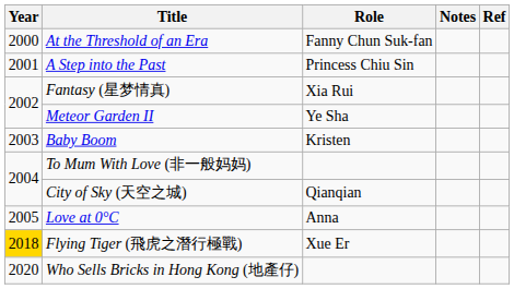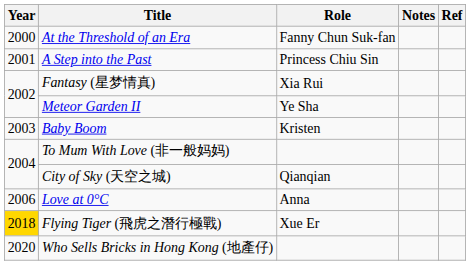Love at 0°C | Year: 2005 -> 2006
